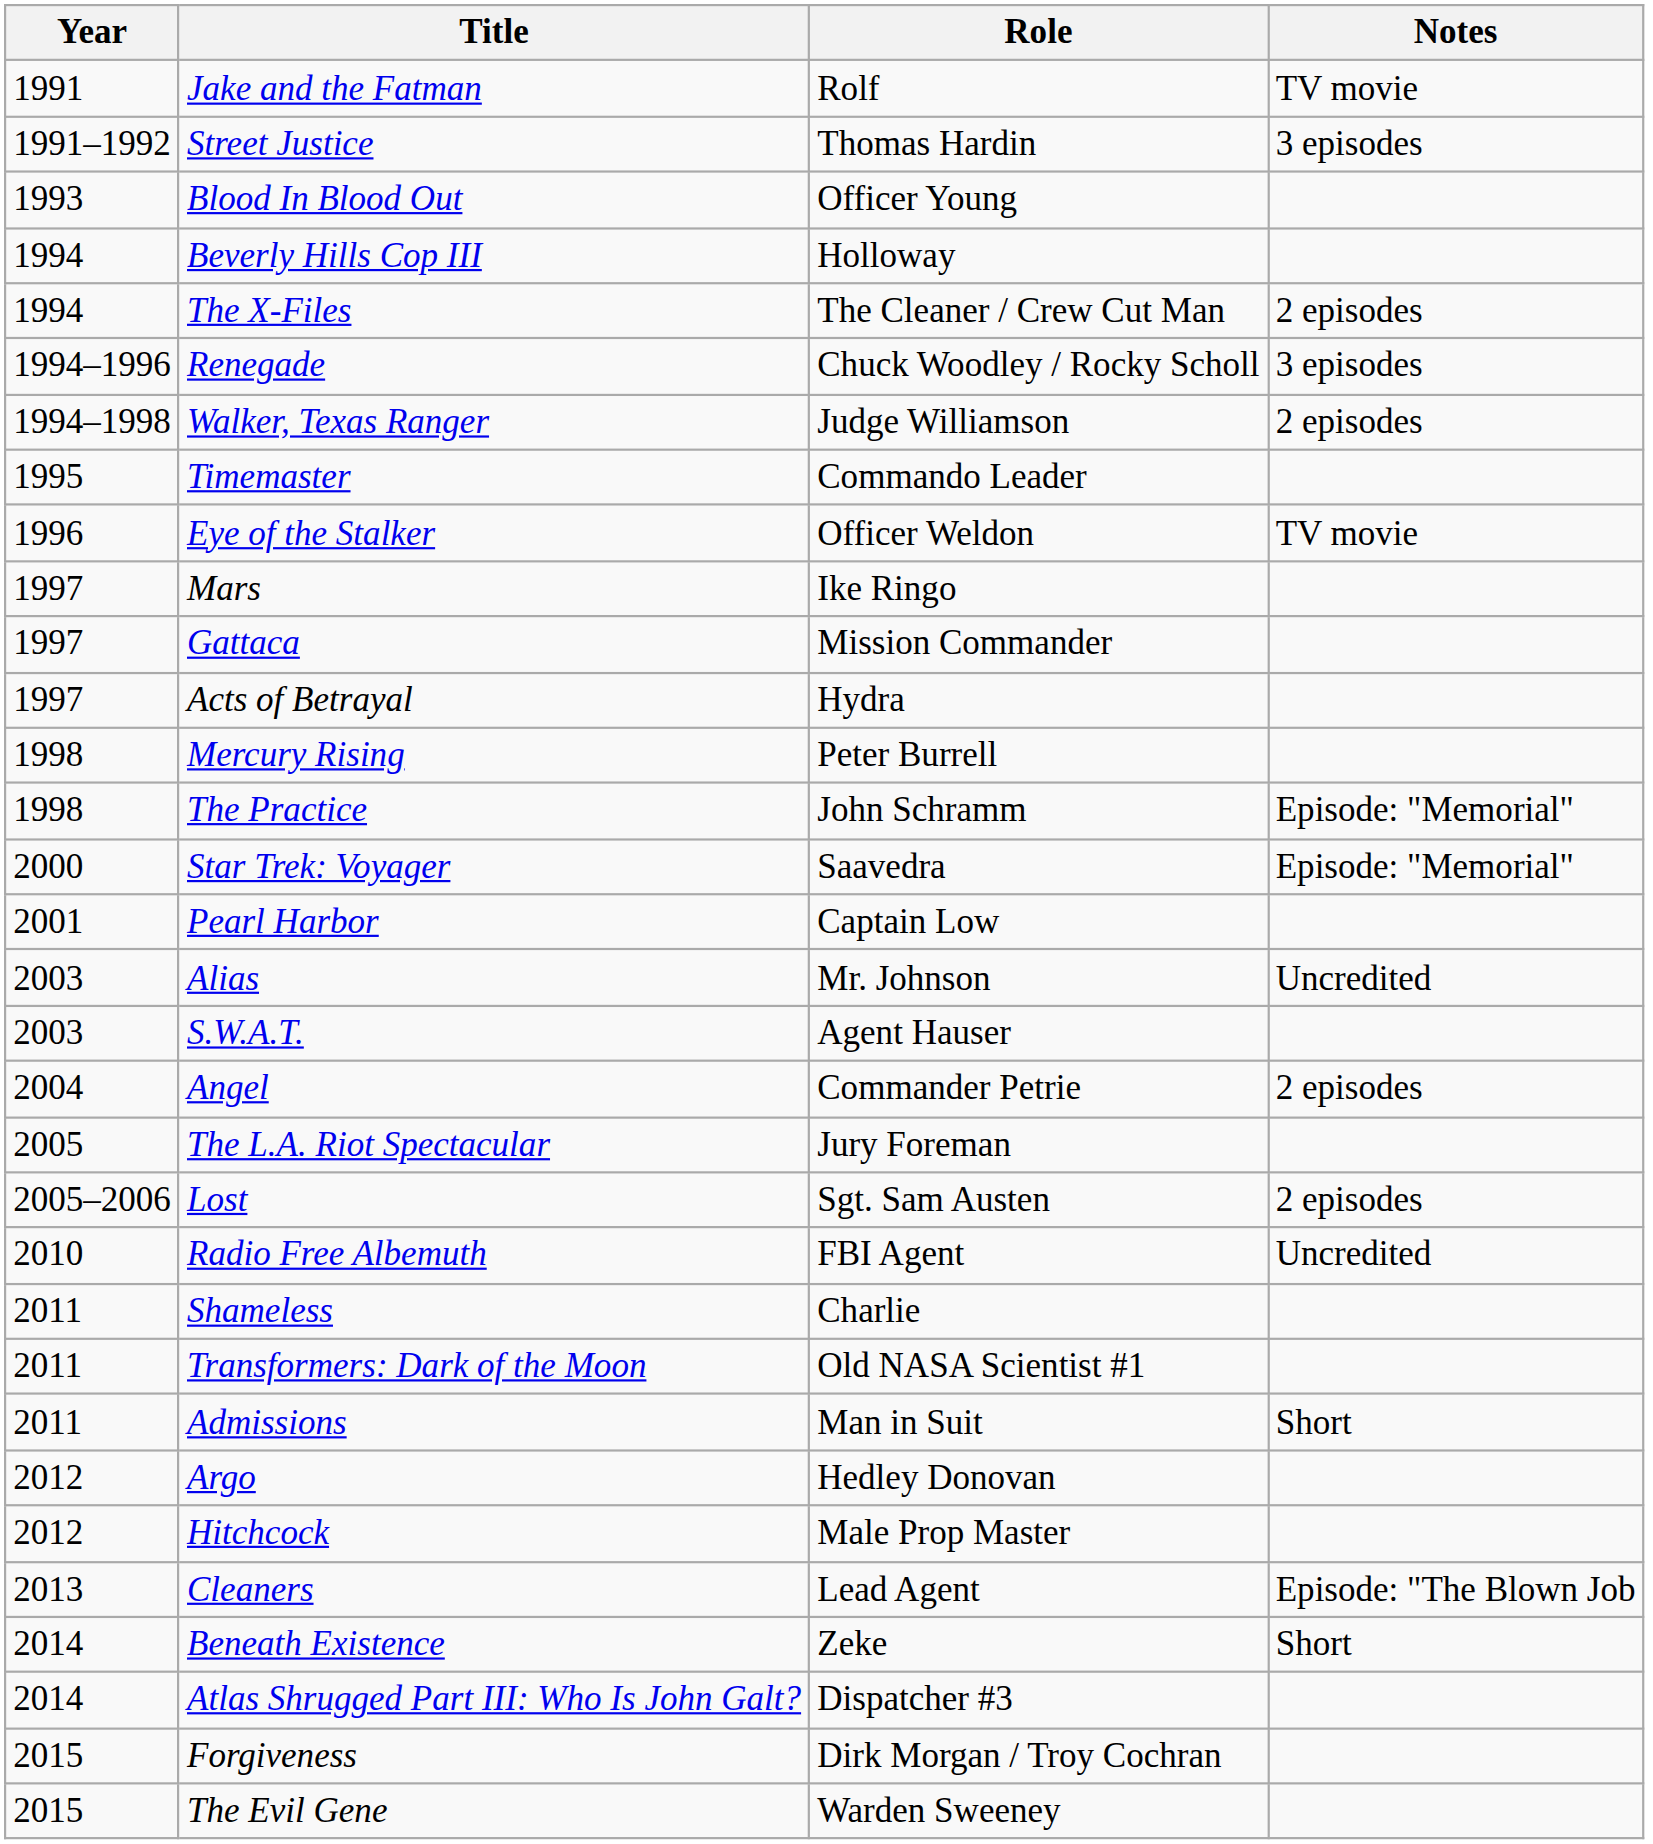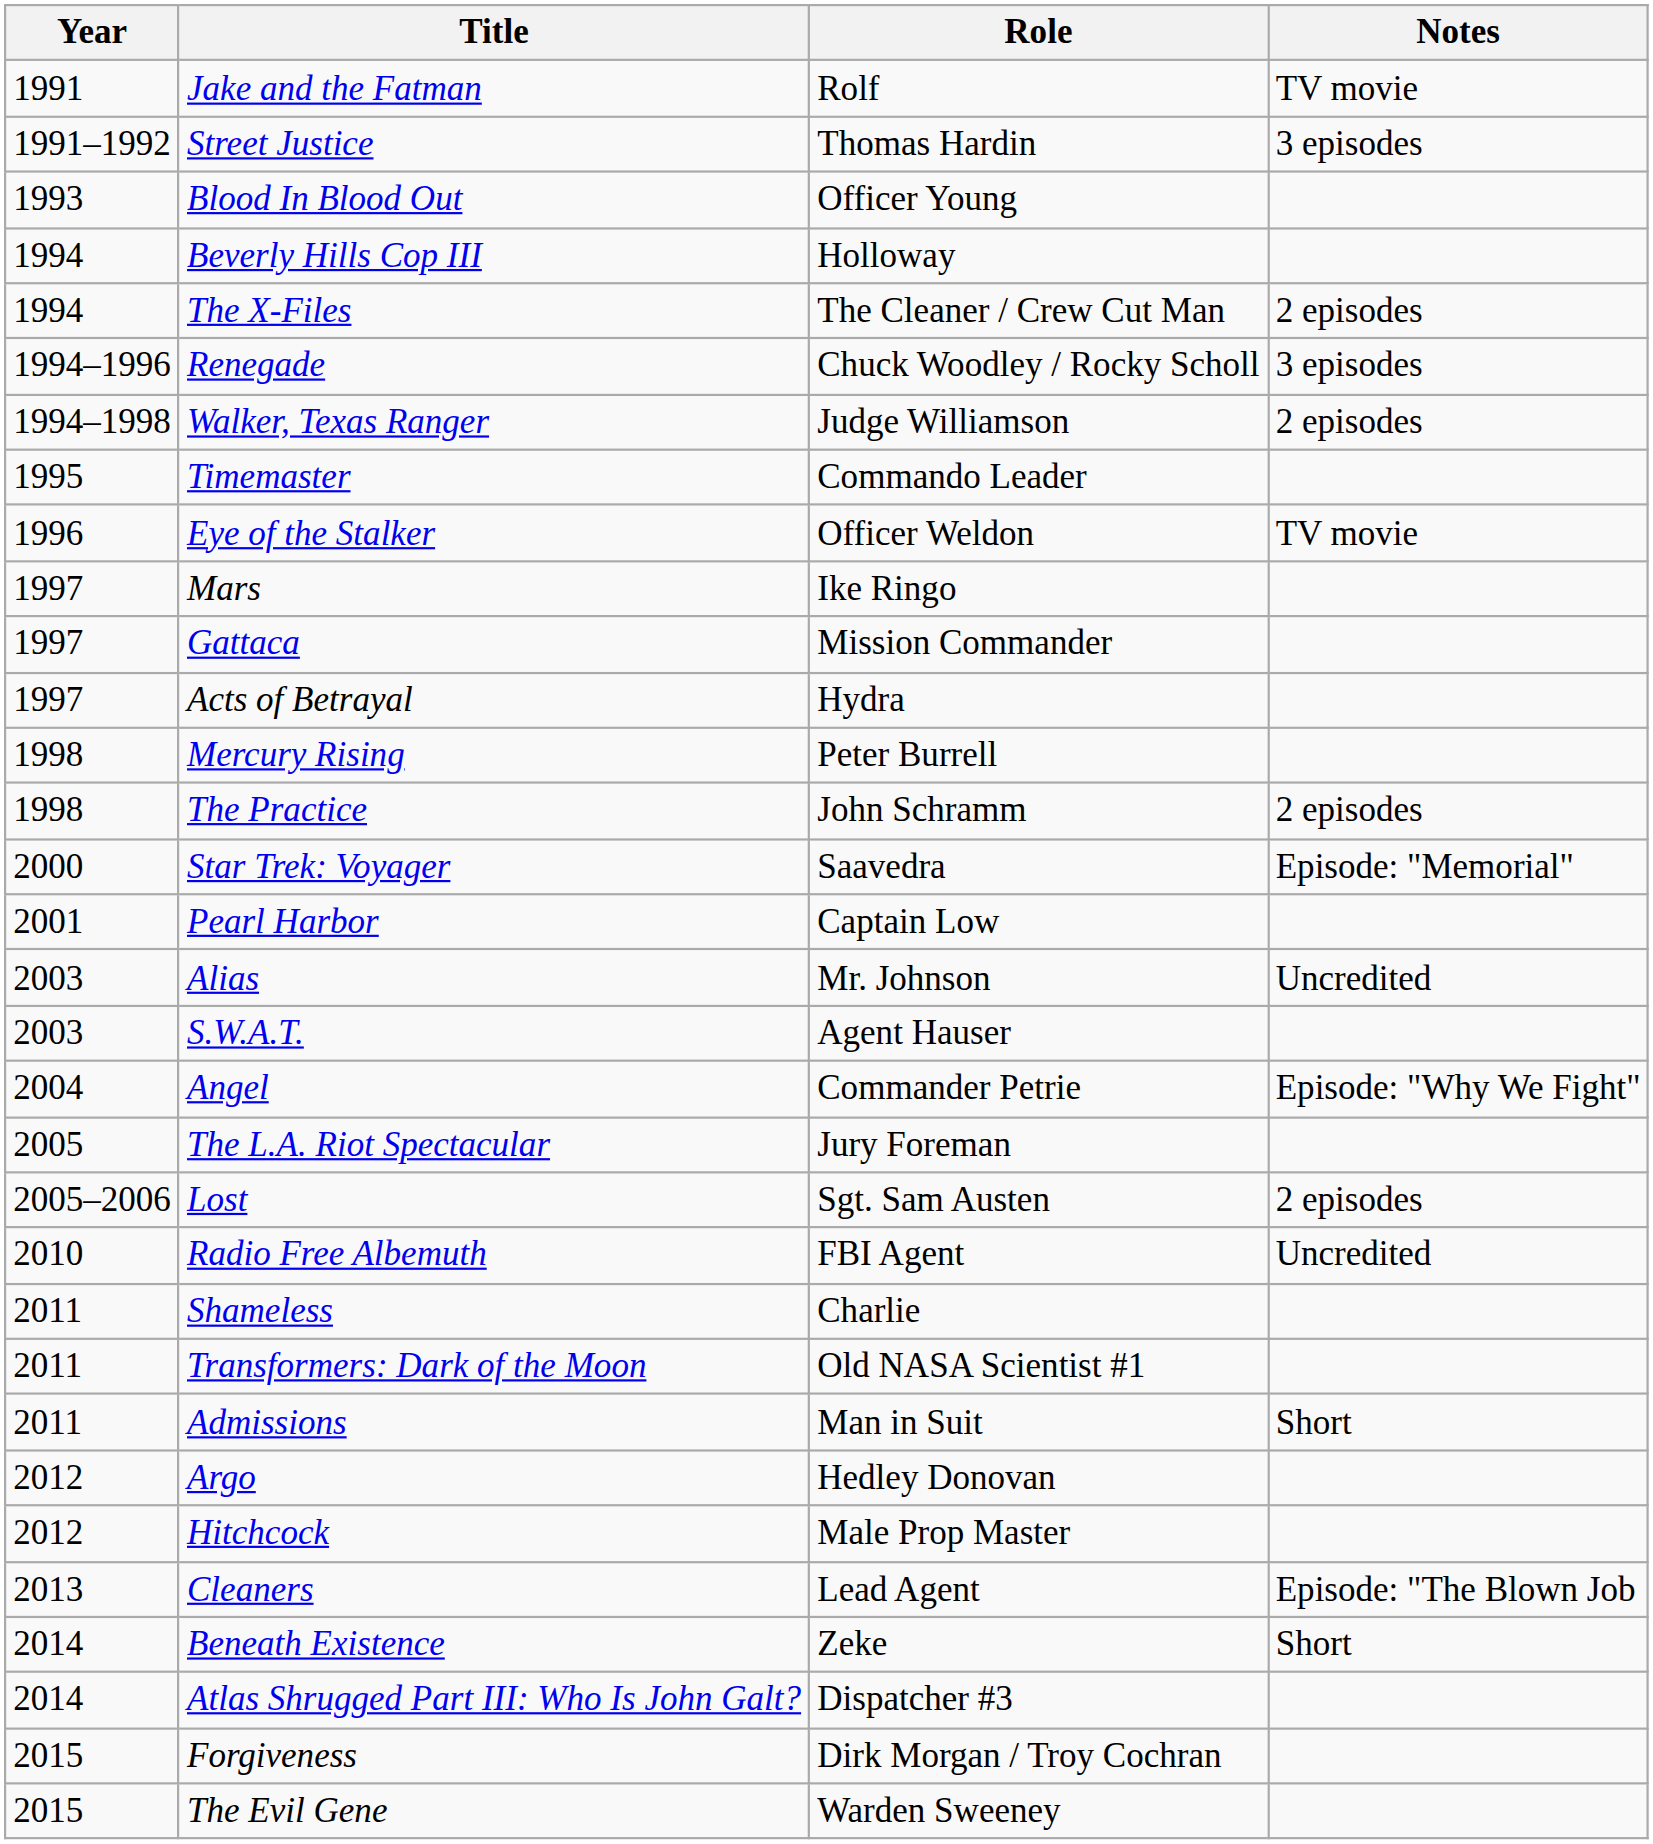The Practice | Notes: Episode: "Memorial" -> 2 episodes
Angel | Notes: 2 episodes -> Episode: "Why We Fight"
